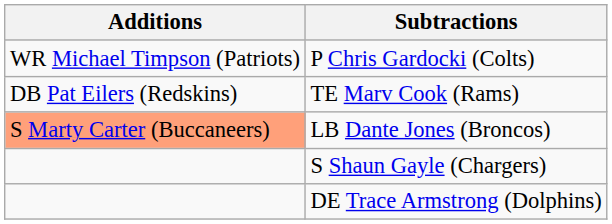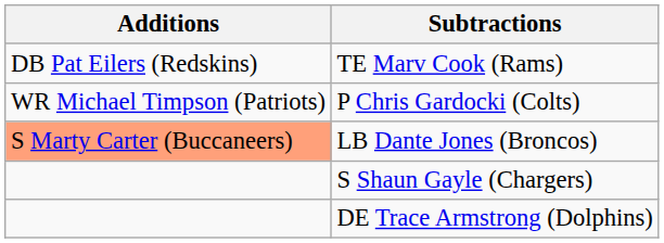rows swapped: TE Marv Cook (Rams) <-> P Chris Gardocki (Colts)
